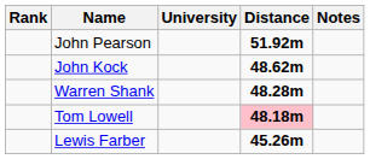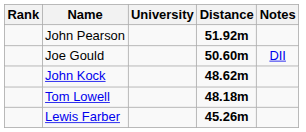+ row: Joe Gould | 50.60m | DII
- row: Warren Shank | 48.28m
Tom Lowell | Distance: pink background -> no background
